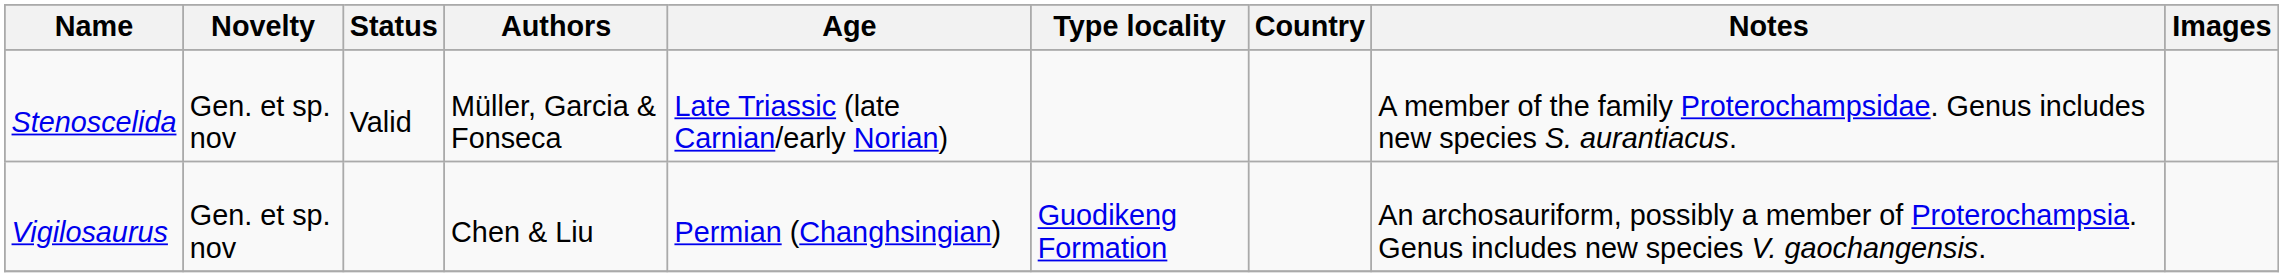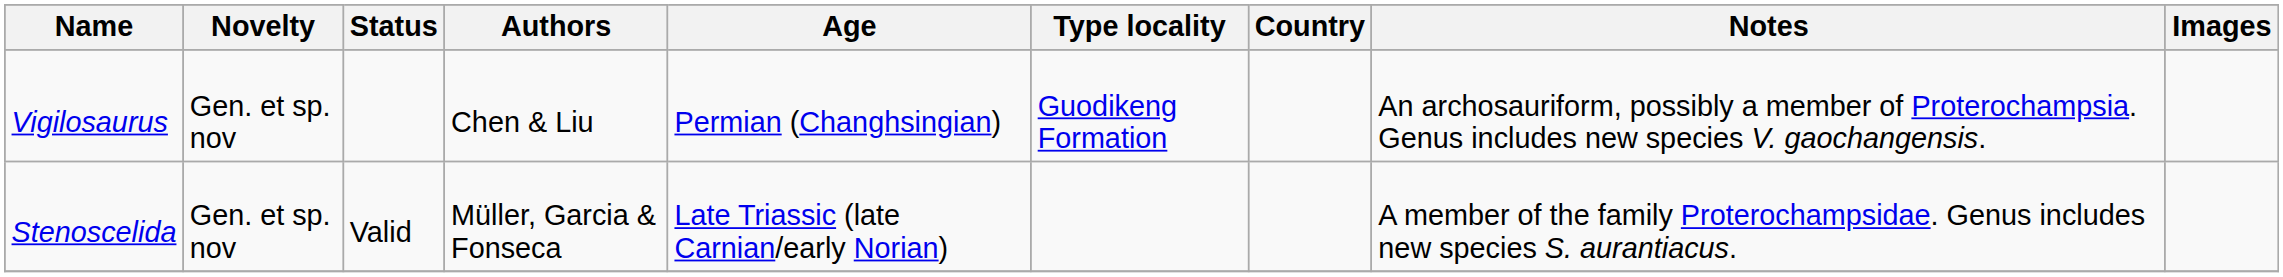rows swapped: Stenoscelida <-> Vigilosaurus
